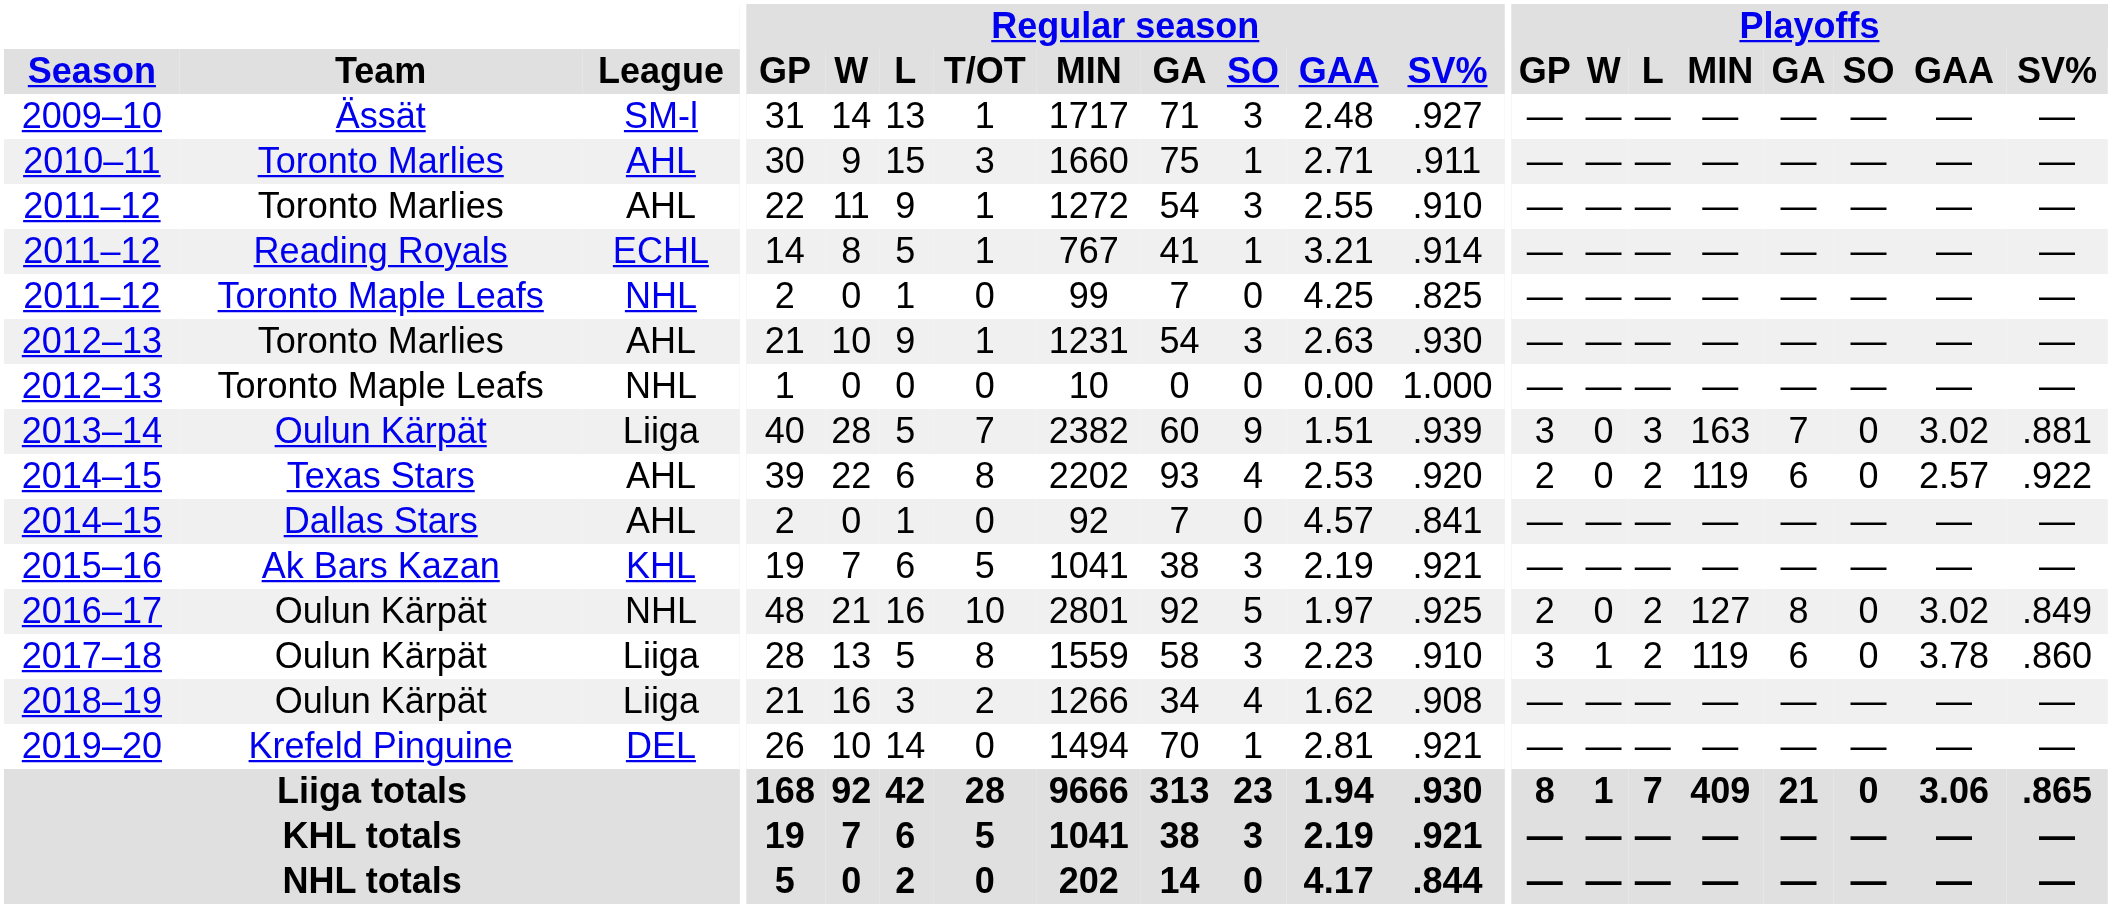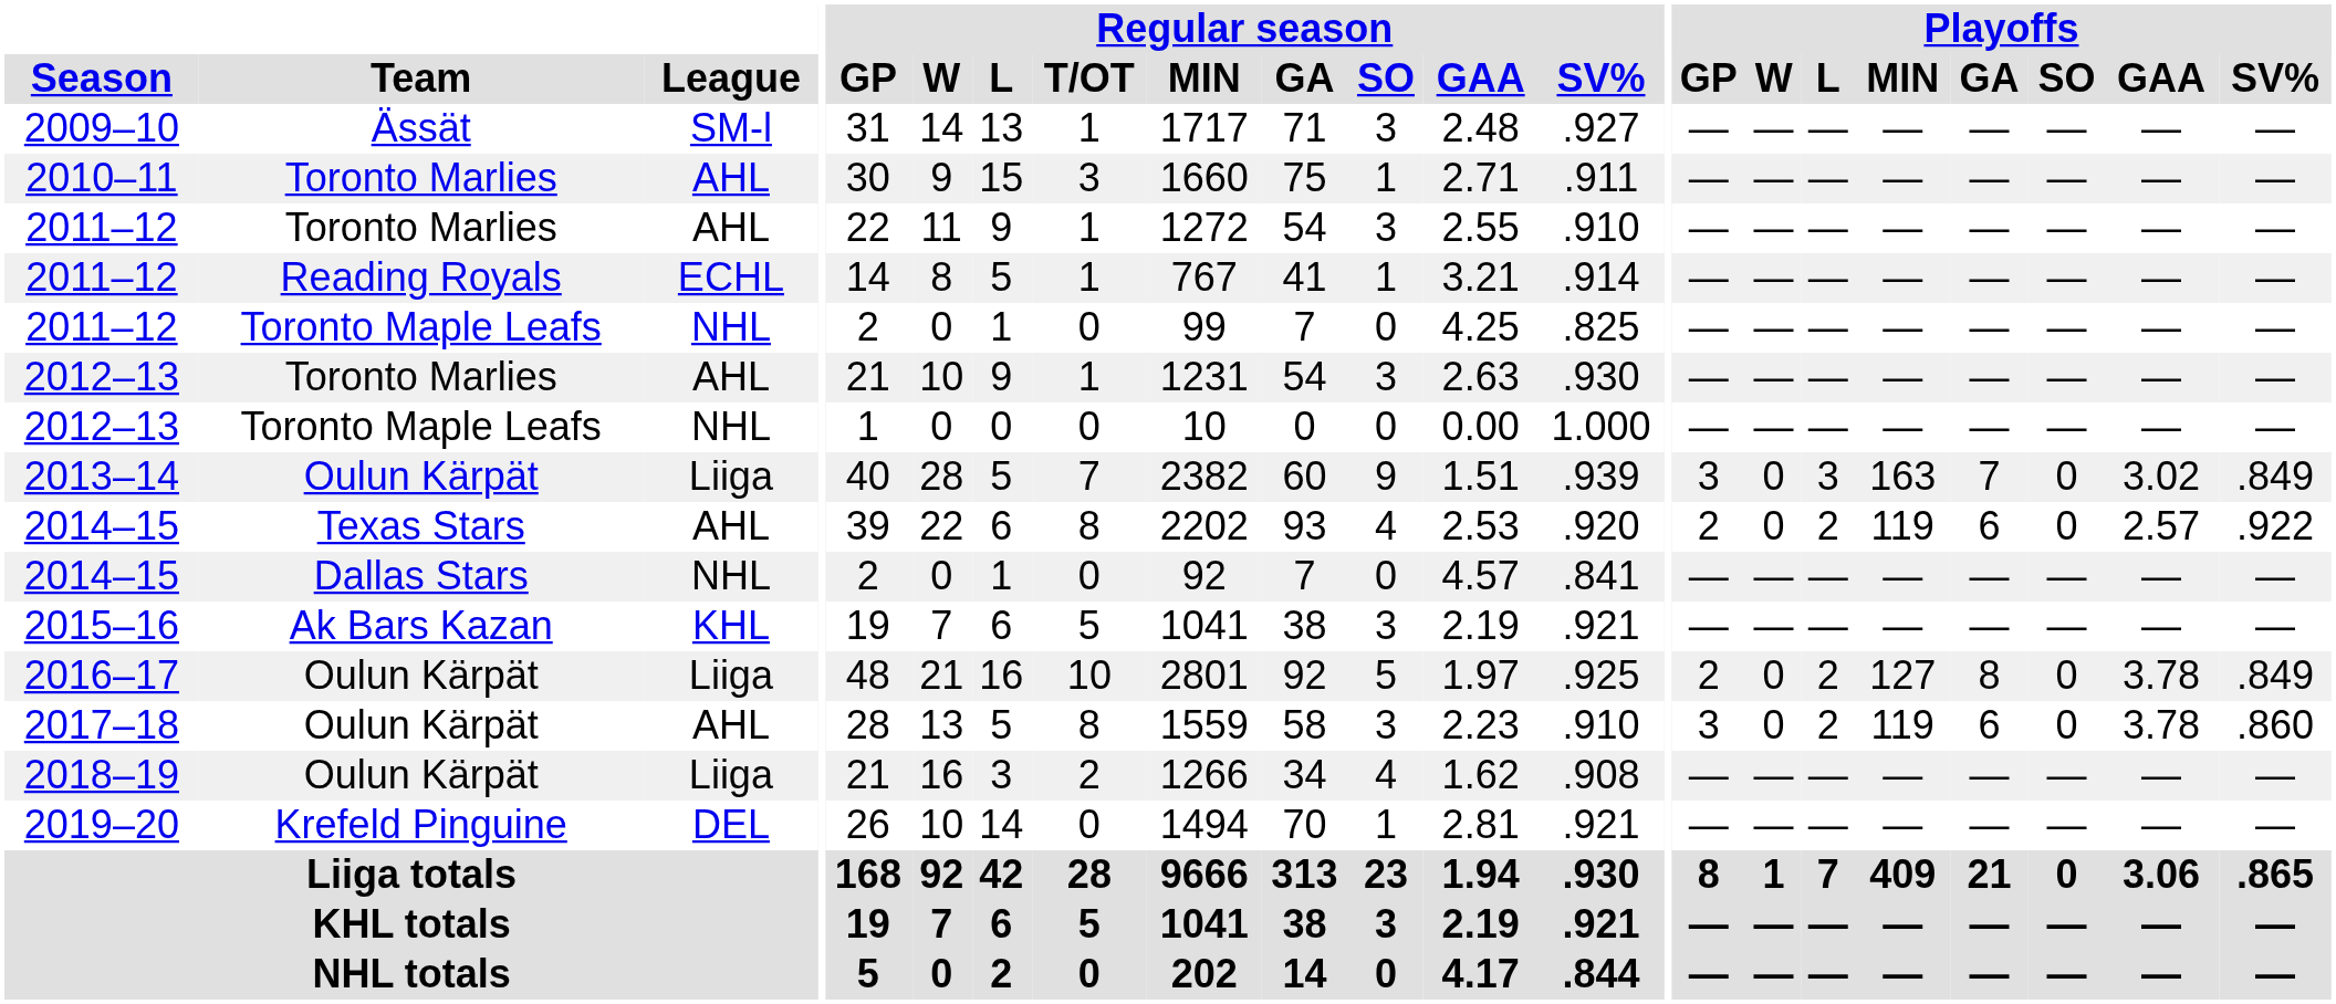2013–14 | Playoffs / SV%: .881 -> .849
2014–15 / Dallas Stars | League: AHL -> NHL
2016–17 | League: NHL -> Liiga
2016–17 | Playoffs / GAA: 3.02 -> 3.78
2017–18 | League: Liiga -> AHL
2017–18 | Playoffs / W: 1 -> 0
